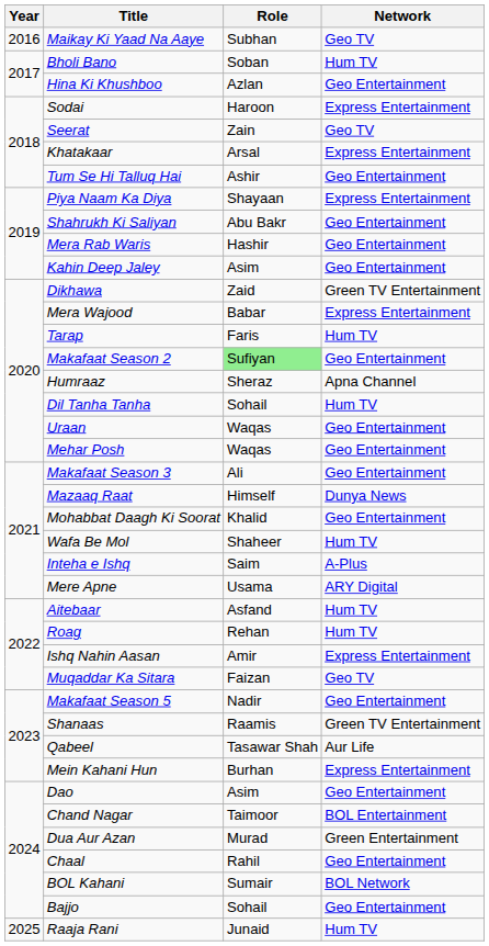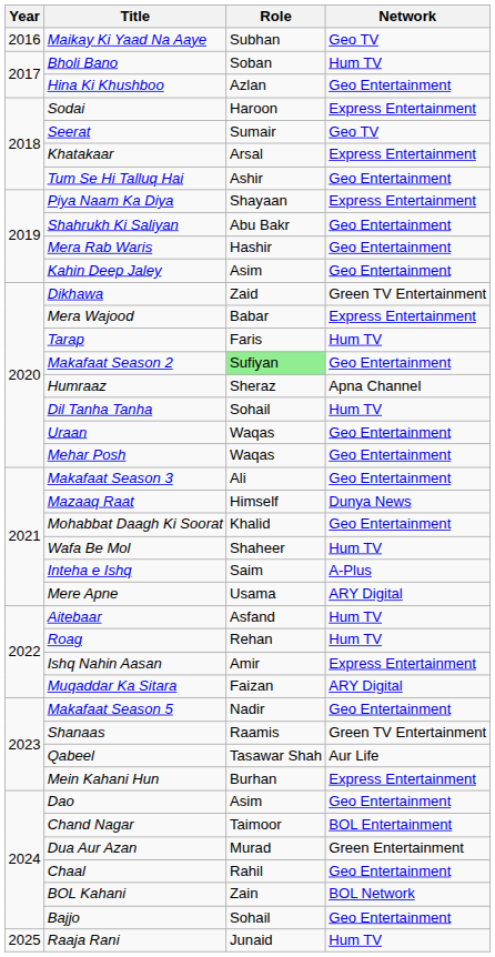Seerat | Role: Zain -> Sumair
Muqaddar Ka Sitara | Network: Geo TV -> ARY Digital
BOL Kahani | Role: Sumair -> Zain
